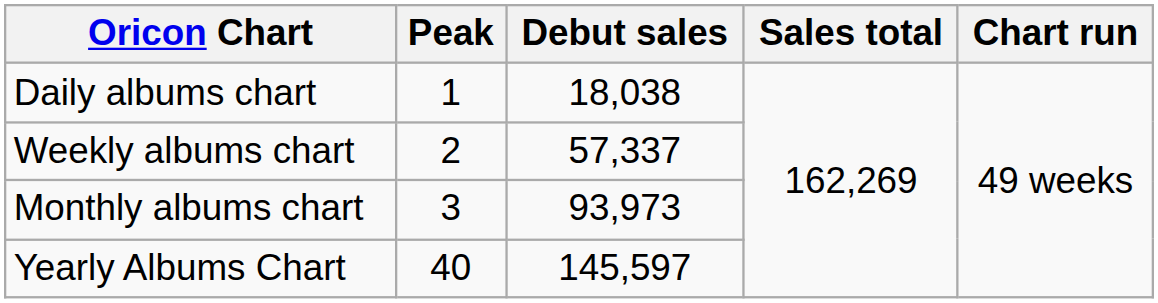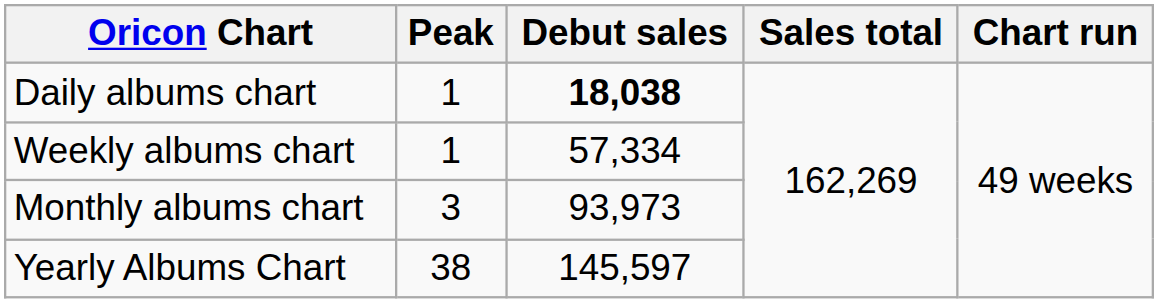Daily albums chart | Debut sales: normal -> bold
Weekly albums chart | Peak: 2 -> 1
Weekly albums chart | Debut sales: 57,337 -> 57,334
Yearly Albums Chart | Peak: 40 -> 38
